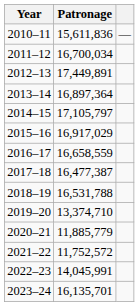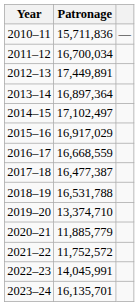2010–11 | Patronage: 15,611,836 -> 15,711,836
2014–15 | Patronage: 17,105,797 -> 17,102,497
2016–17 | Patronage: 16,658,559 -> 16,668,559
